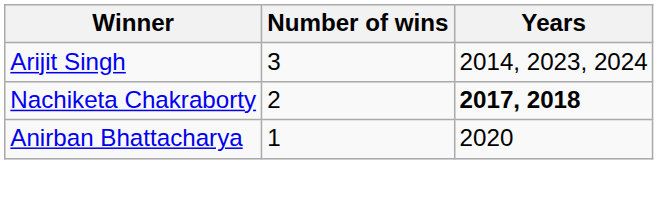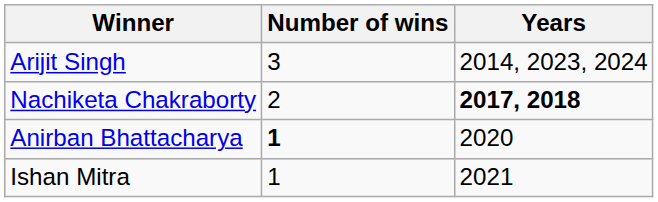Anirban Bhattacharya | Number of wins: normal -> bold
+ row: Ishan Mitra | 1 | 2021
